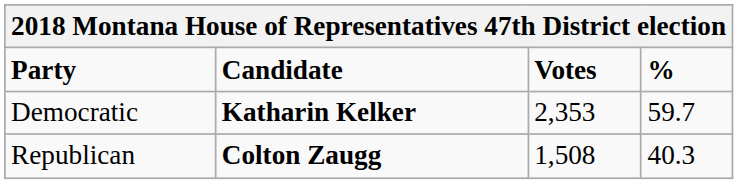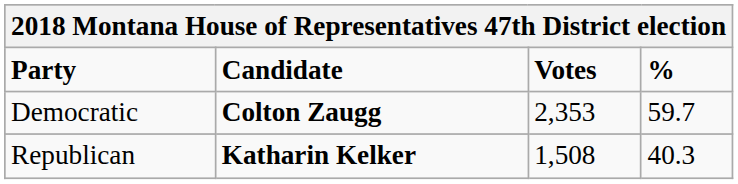Democratic | Candidate: Katharin Kelker -> Colton Zaugg
Republican | Candidate: Colton Zaugg -> Katharin Kelker
